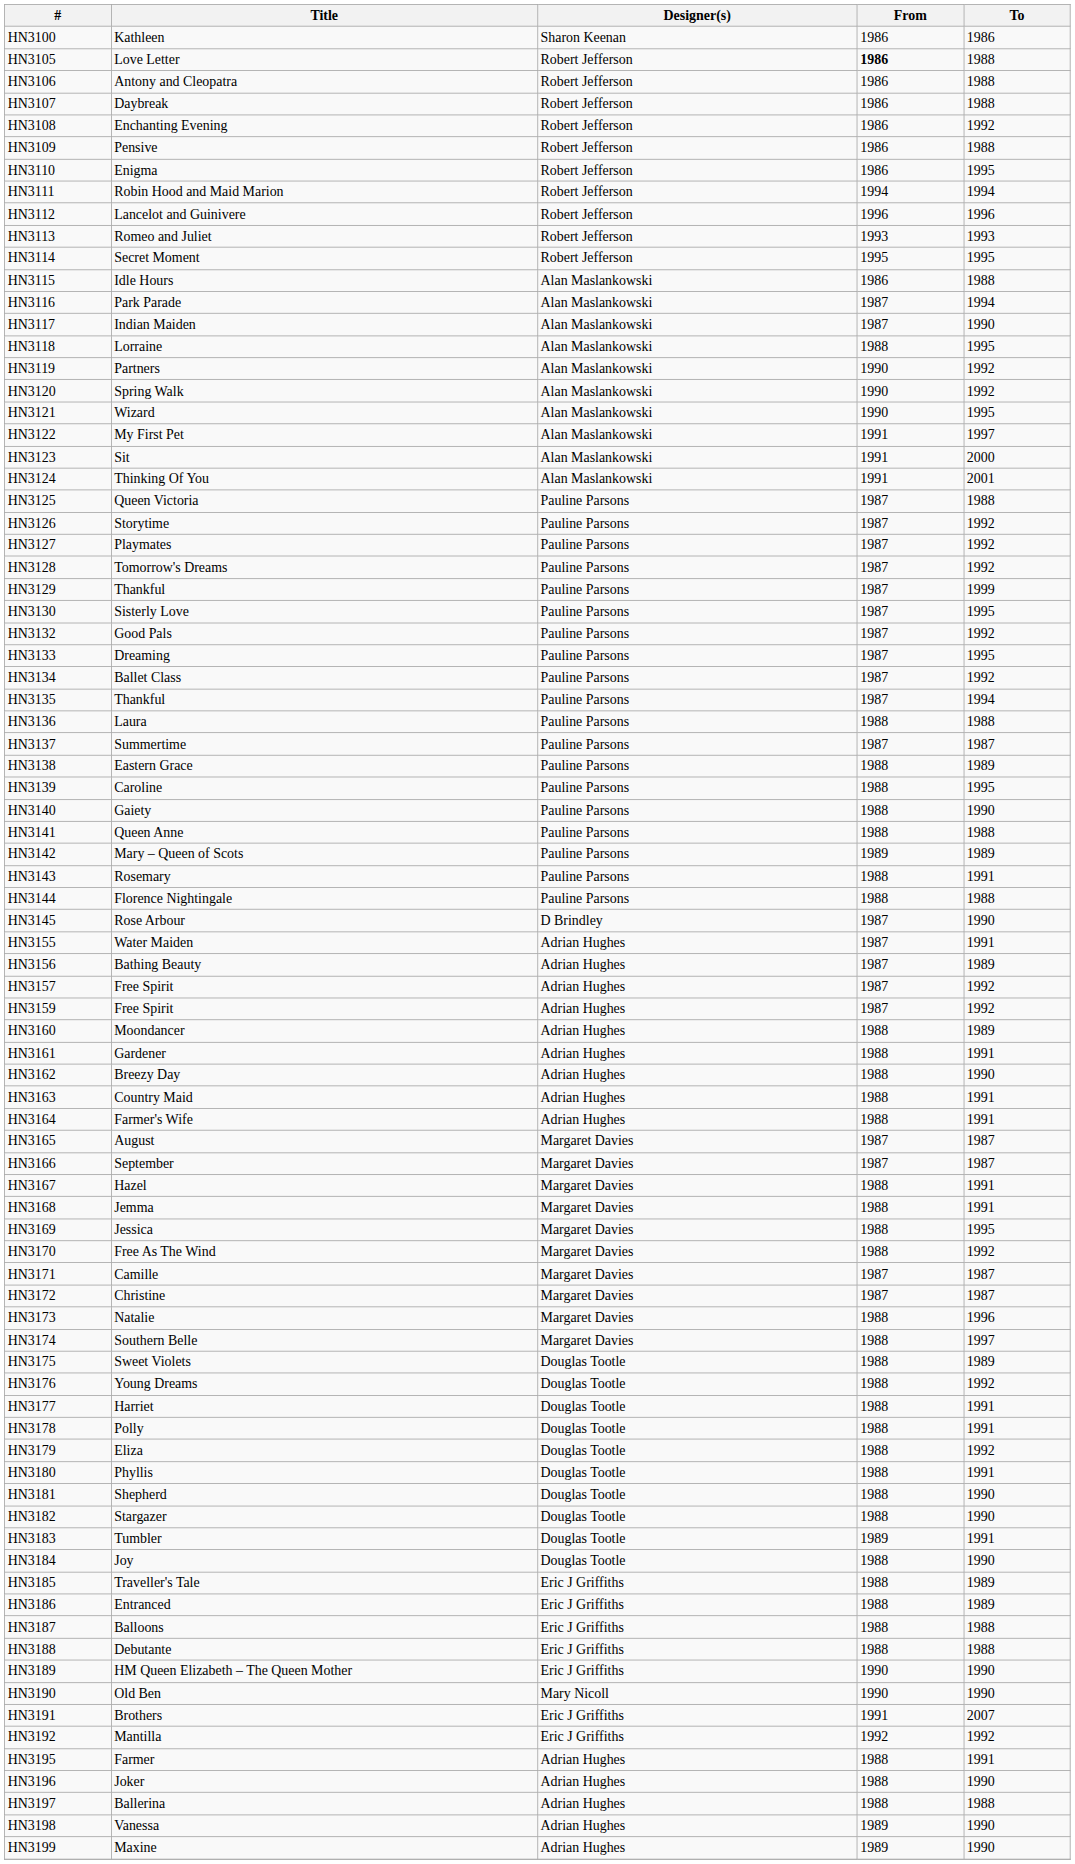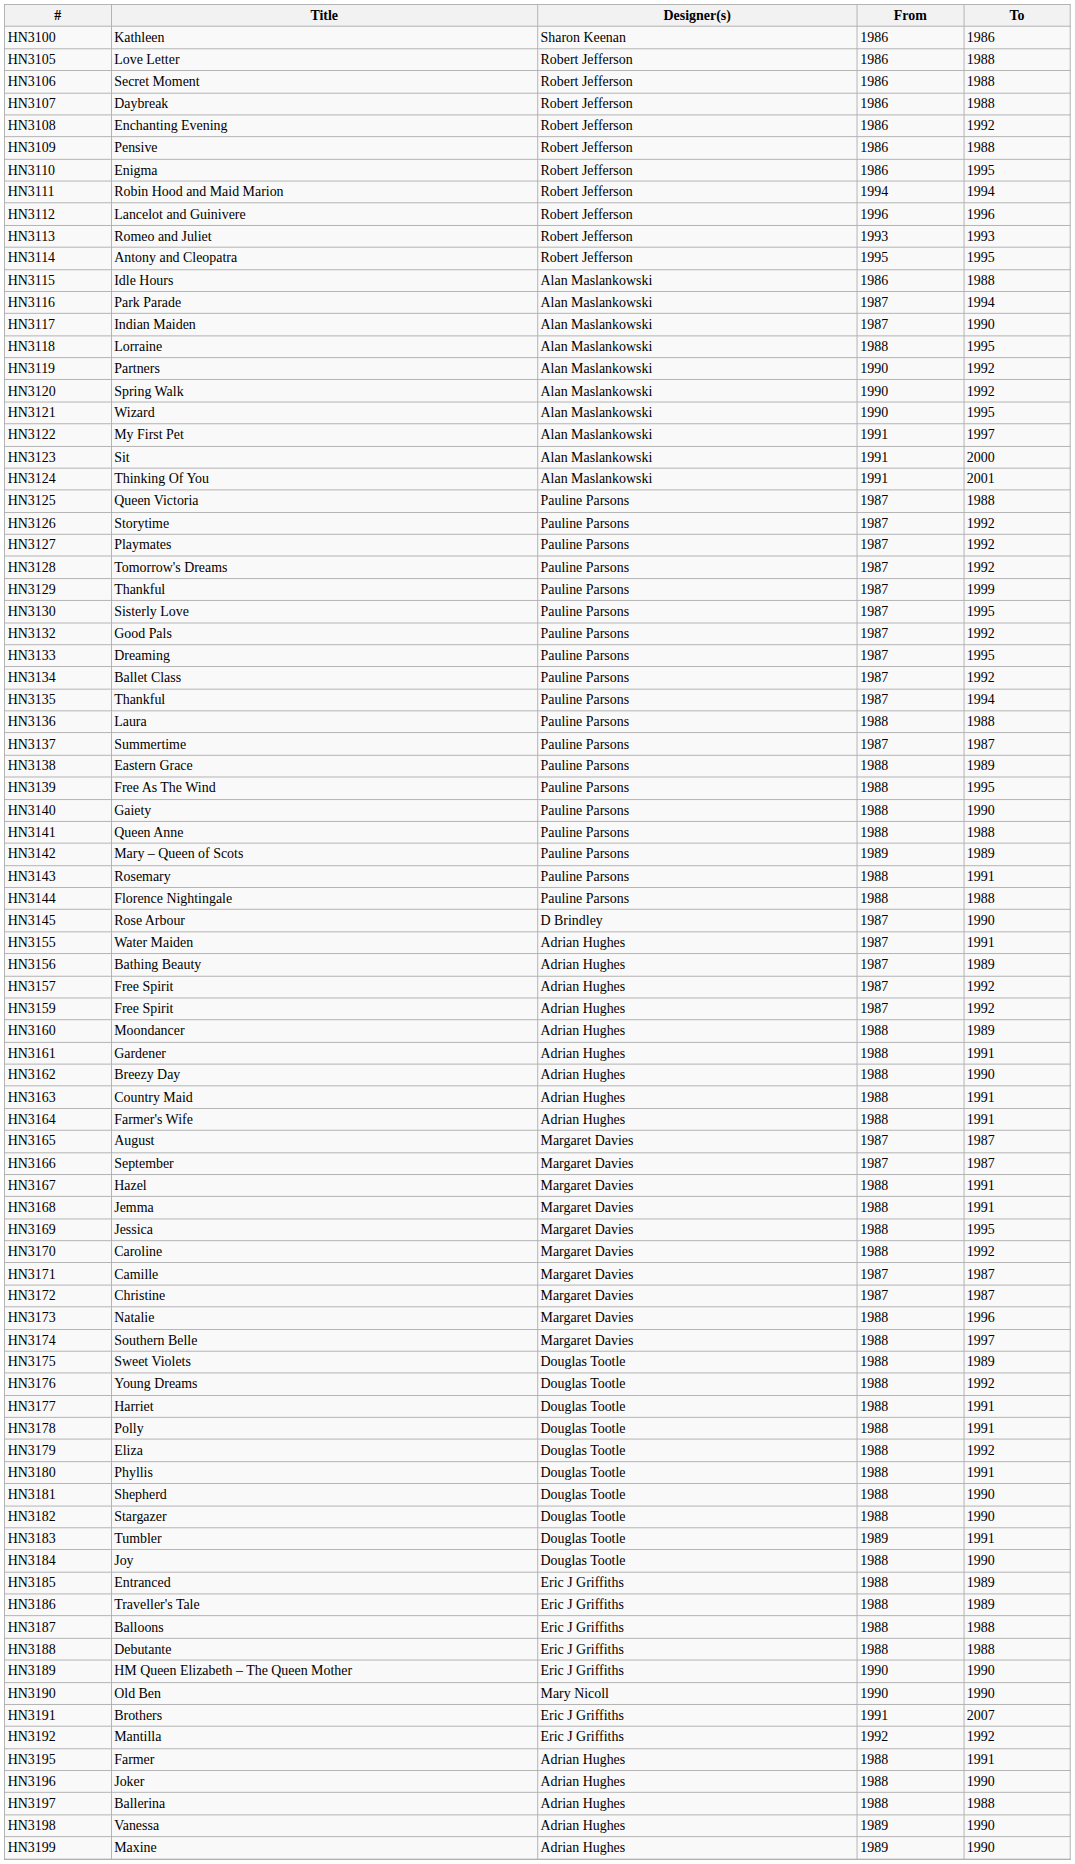HN3105 | From: bold -> normal
HN3106 | Title: Antony and Cleopatra -> Secret Moment
HN3114 | Title: Secret Moment -> Antony and Cleopatra
HN3139 | Title: Caroline -> Free As The Wind
HN3170 | Title: Free As The Wind -> Caroline
HN3185 | Title: Traveller's Tale -> Entranced
HN3186 | Title: Entranced -> Traveller's Tale
